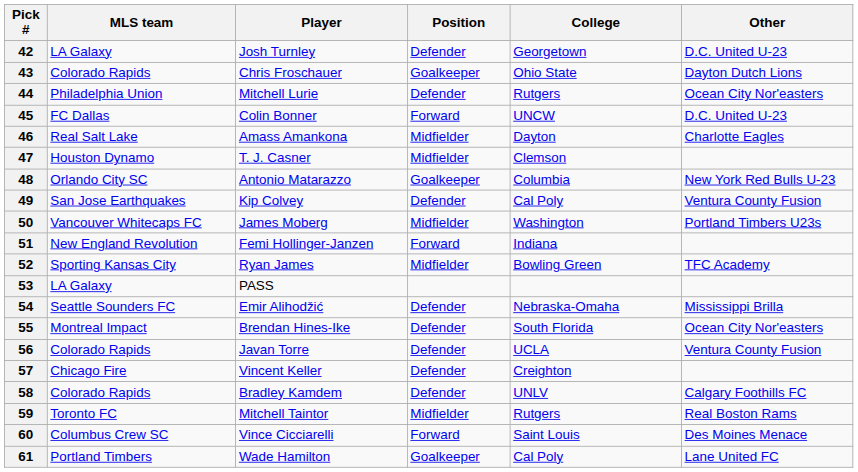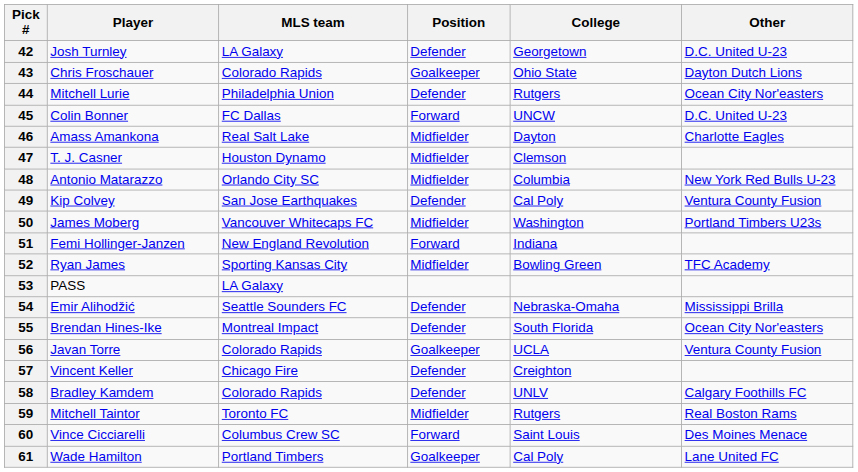columns swapped: MLS team <-> Player
48 | Position: Goalkeeper -> Midfielder
56 | Position: Defender -> Goalkeeper
